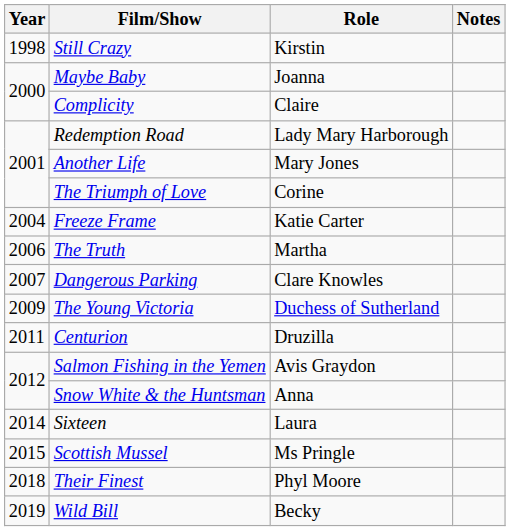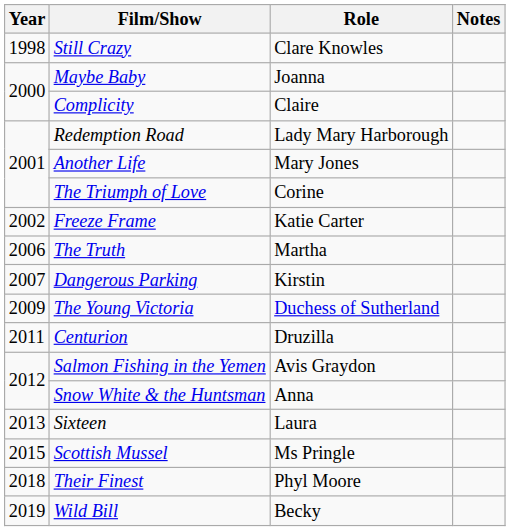Still Crazy | Role: Kirstin -> Clare Knowles
Freeze Frame | Year: 2004 -> 2002
Dangerous Parking | Role: Clare Knowles -> Kirstin
Sixteen | Year: 2014 -> 2013
